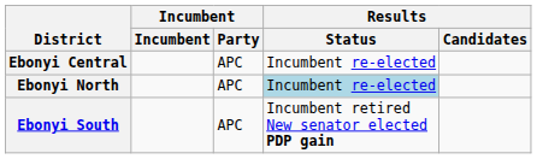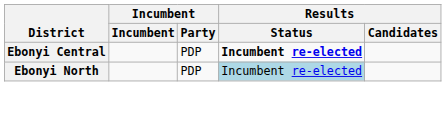Ebonyi Central | Incumbent / Party: APC -> PDP
Ebonyi Central | Results / Status: normal -> bold
Ebonyi North | Incumbent / Party: APC -> PDP
- row: Ebonyi South | APC | Incumbent retired New senator elected PDP gain
